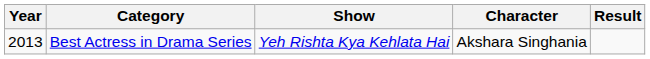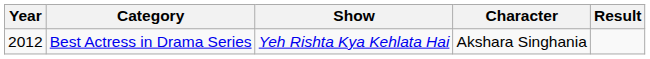Best Actress in Drama Series | Year: 2013 -> 2012
